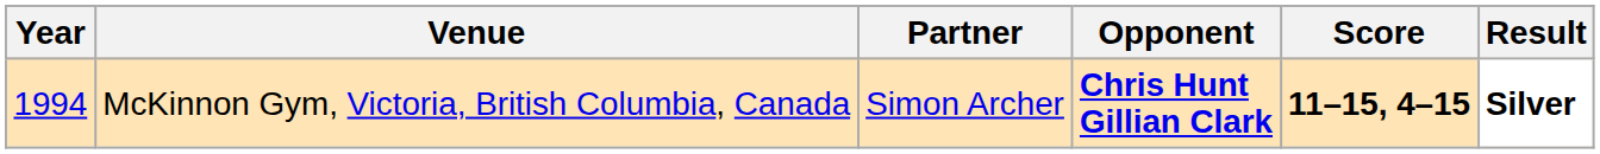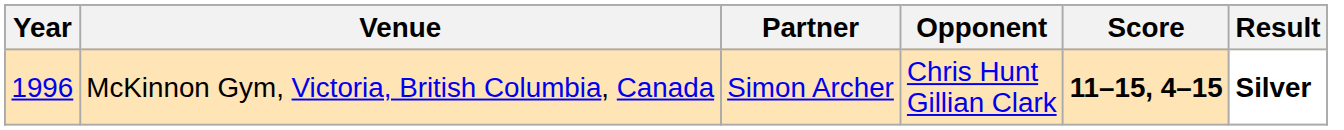McKinnon Gym, Victoria, British Columbia, Canada | Year: 1994 -> 1996
McKinnon Gym, Victoria, British Columbia, Canada | Opponent: bold -> normal
